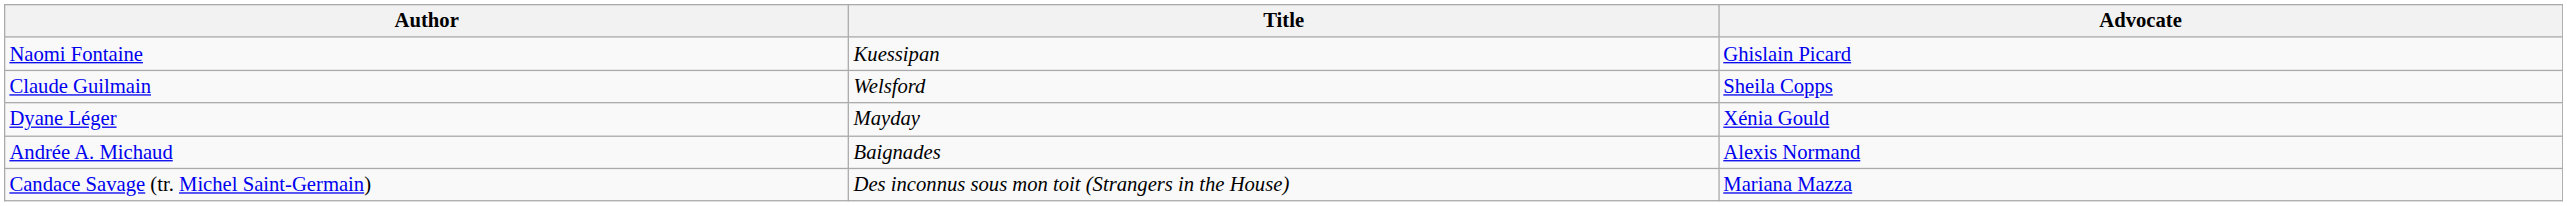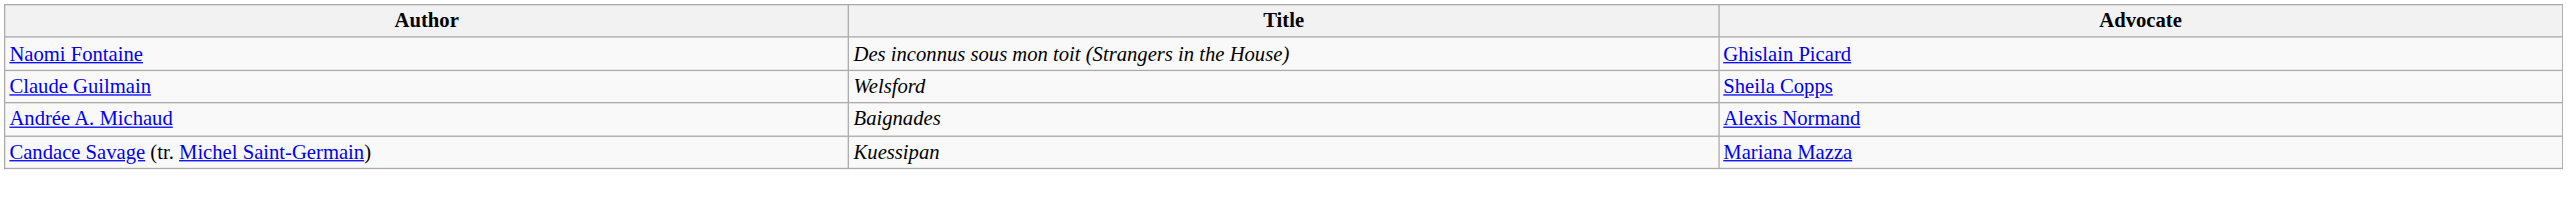Naomi Fontaine | Title: Kuessipan -> Des inconnus sous mon toit (Strangers in the House)
- row: Dyane Léger | Mayday | Xénia Gould
Candace Savage (tr. Michel Saint-Germain) | Title: Des inconnus sous mon toit (Strangers in the House) -> Kuessipan
